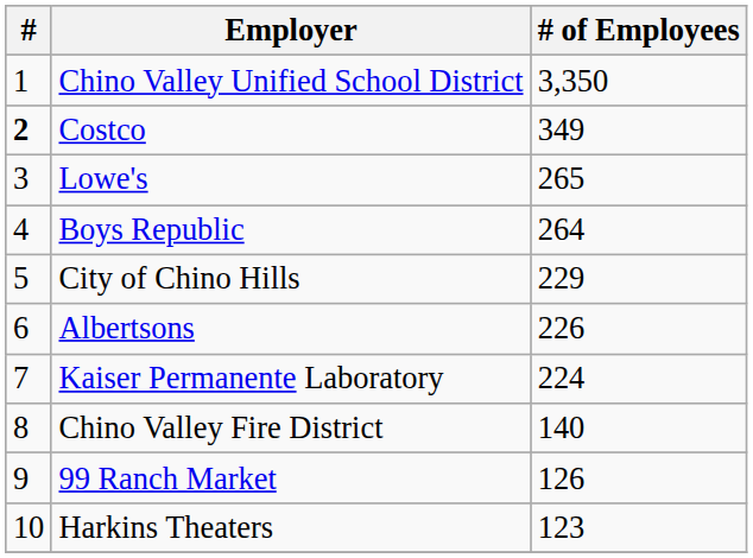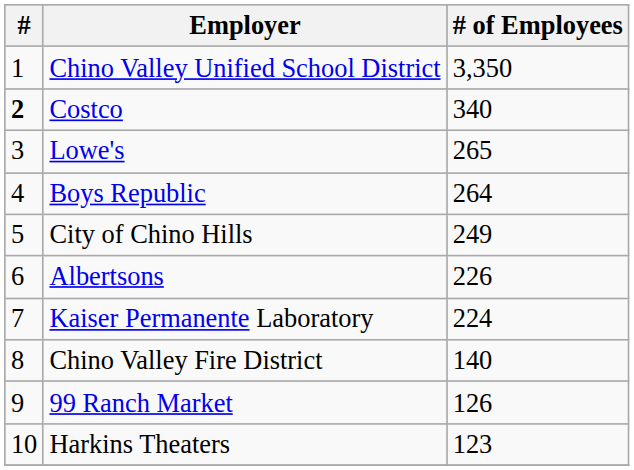Costco | # of Employees: 349 -> 340
City of Chino Hills | # of Employees: 229 -> 249
